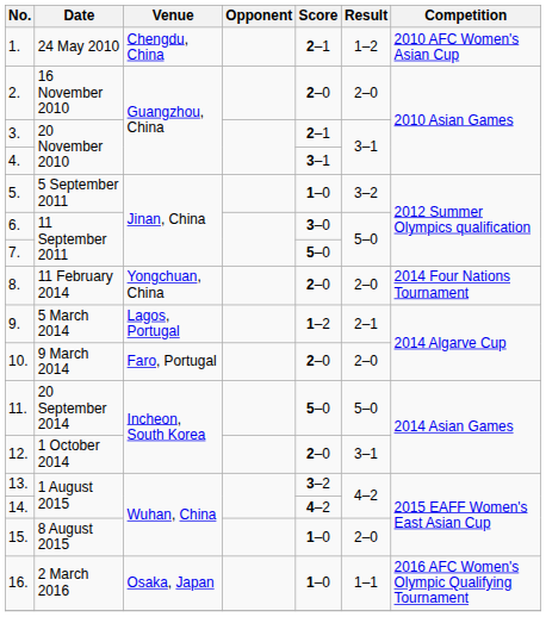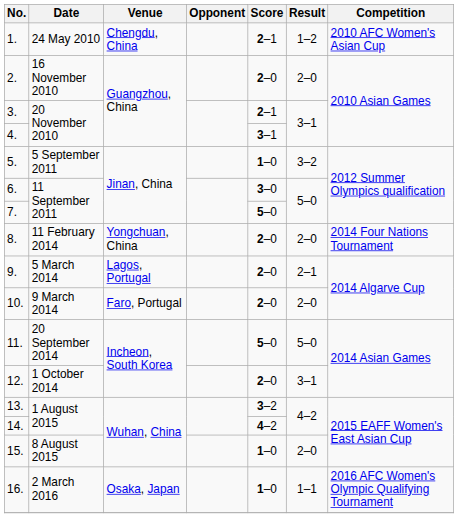9. | Score: 1–2 -> 2–0
